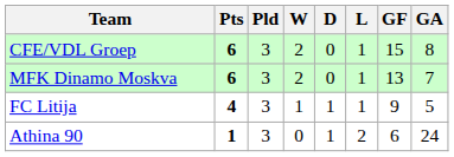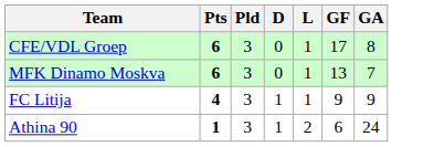- column: W | 2 | 2 | 1 | 0
CFE/VDL Groep | GF: 15 -> 17
FC Litija | GA: 5 -> 9
